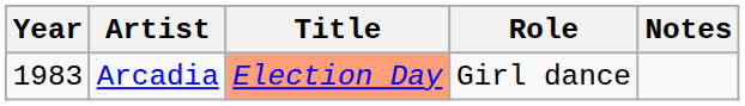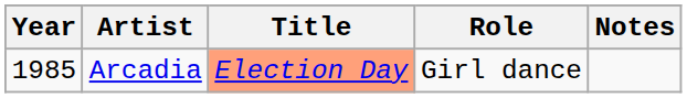Arcadia | Year: 1983 -> 1985
